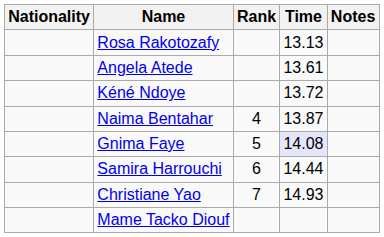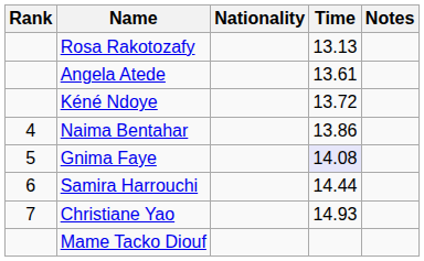columns swapped: Rank <-> Nationality
Naima Bentahar | Time: 13.87 -> 13.86
